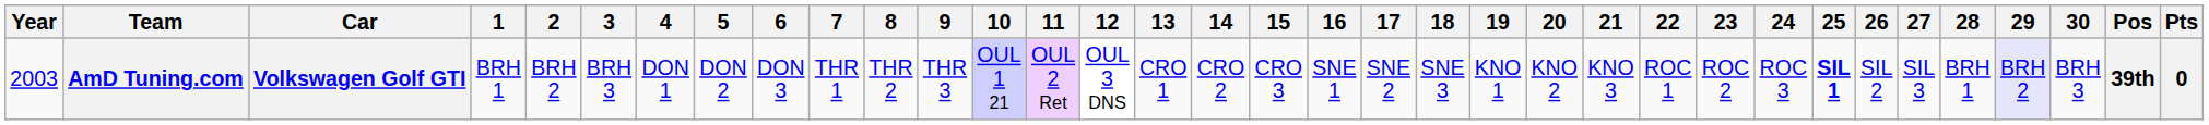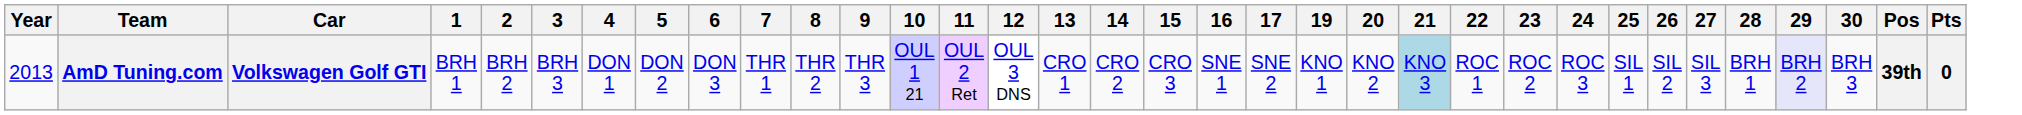- column: 18 | SNE 3
AmD Tuning.com | Year: 2003 -> 2013
AmD Tuning.com | 21: no background -> lightblue background
AmD Tuning.com | 25: bold -> normal
